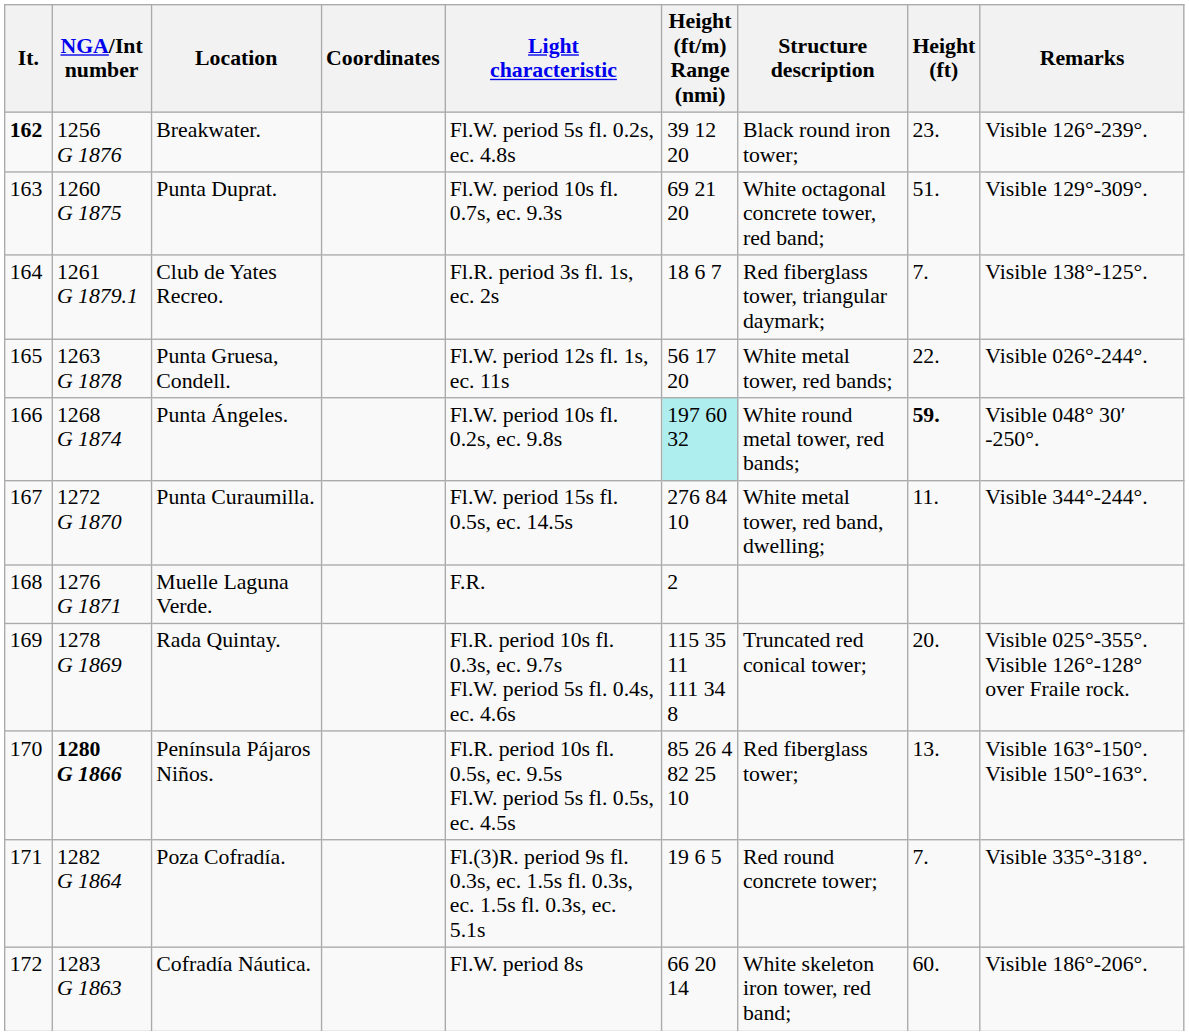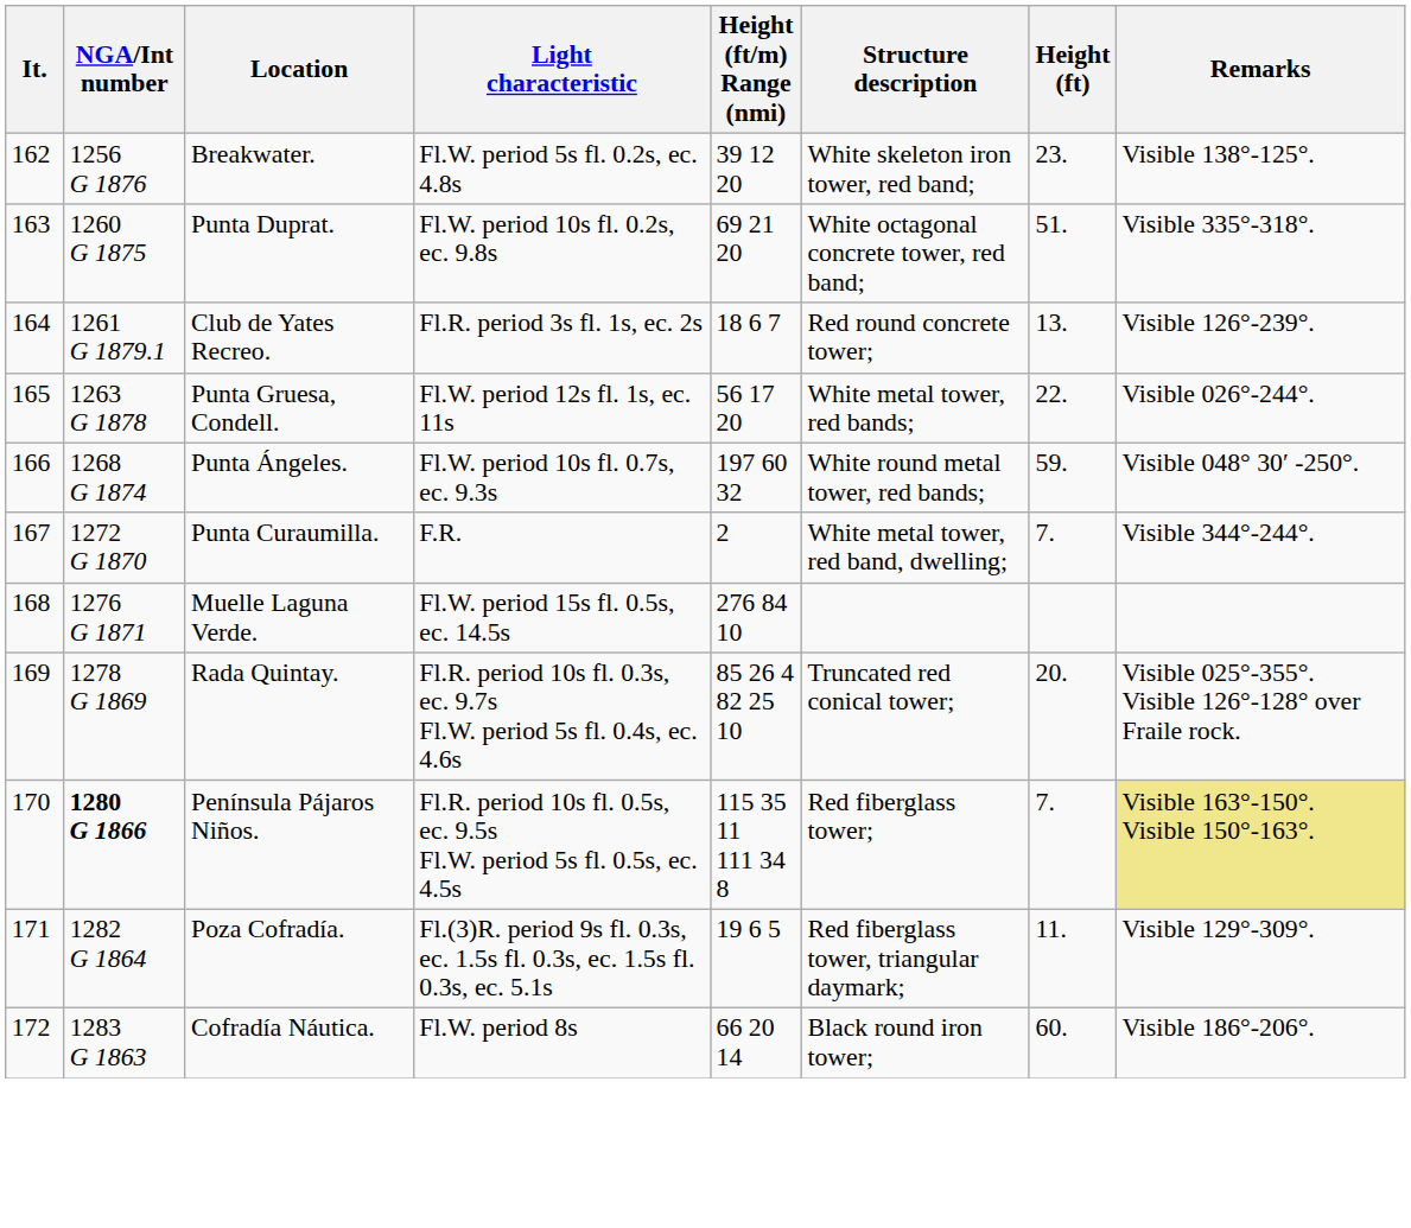- column: Coordinates
Breakwater. | It.: bold -> normal
Breakwater. | Structure description: Black round iron tower; -> White skeleton iron tower, red band;
Breakwater. | Remarks: Visible 126°-239°. -> Visible 138°-125°.
Punta Duprat. | Light characteristic: Fl.W. period 10s fl. 0.7s, ec. 9.3s -> Fl.W. period 10s fl. 0.2s, ec. 9.8s
Punta Duprat. | Remarks: Visible 129°-309°. -> Visible 335°-318°.
Club de Yates Recreo. | Structure description: Red fiberglass tower, triangular daymark; -> Red round concrete tower;
Club de Yates Recreo. | Height (ft): 7. -> 13.
Club de Yates Recreo. | Remarks: Visible 138°-125°. -> Visible 126°-239°.
Punta Ángeles. | Light characteristic: Fl.W. period 10s fl. 0.2s, ec. 9.8s -> Fl.W. period 10s fl. 0.7s, ec. 9.3s
Punta Ángeles. | Height (ft/m) Range (nmi): paleturquoise background -> no background
Punta Ángeles. | Height (ft): bold -> normal
Punta Curaumilla. | Light characteristic: Fl.W. period 15s fl. 0.5s, ec. 14.5s -> F.R.
Punta Curaumilla. | Height (ft/m) Range (nmi): 276 84 10 -> 2
Punta Curaumilla. | Height (ft): 11. -> 7.
Muelle Laguna Verde. | Light characteristic: F.R. -> Fl.W. period 15s fl. 0.5s, ec. 14.5s
Muelle Laguna Verde. | Height (ft/m) Range (nmi): 2 -> 276 84 10
Rada Quintay. | Height (ft/m) Range (nmi): 115 35 11 111 34 8 -> 85 26 4 82 25 10
Península Pájaros Niños. | Height (ft/m) Range (nmi): 85 26 4 82 25 10 -> 115 35 11 111 34 8
Península Pájaros Niños. | Height (ft): 13. -> 7.
Península Pájaros Niños. | Remarks: no background -> khaki background
Poza Cofradía. | Structure description: Red round concrete tower; -> Red fiberglass tower, triangular daymark;
Poza Cofradía. | Height (ft): 7. -> 11.
Poza Cofradía. | Remarks: Visible 335°-318°. -> Visible 129°-309°.
Cofradía Náutica. | Structure description: White skeleton iron tower, red band; -> Black round iron tower;
